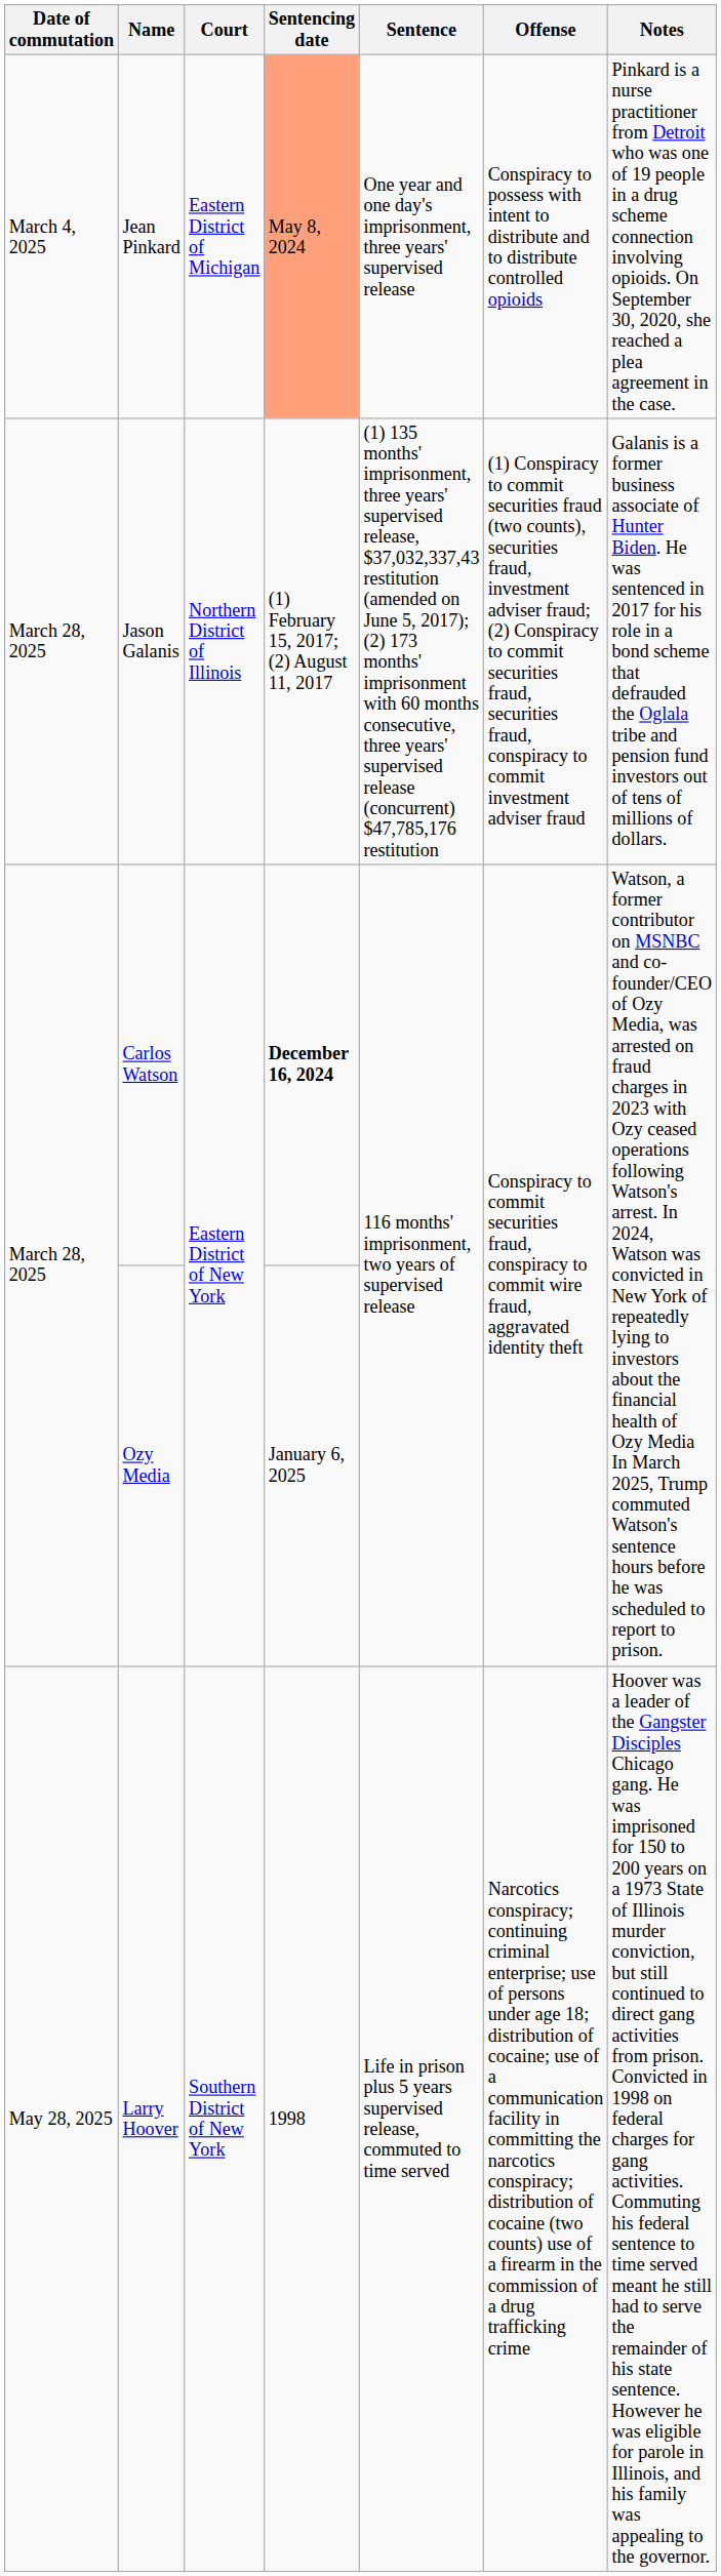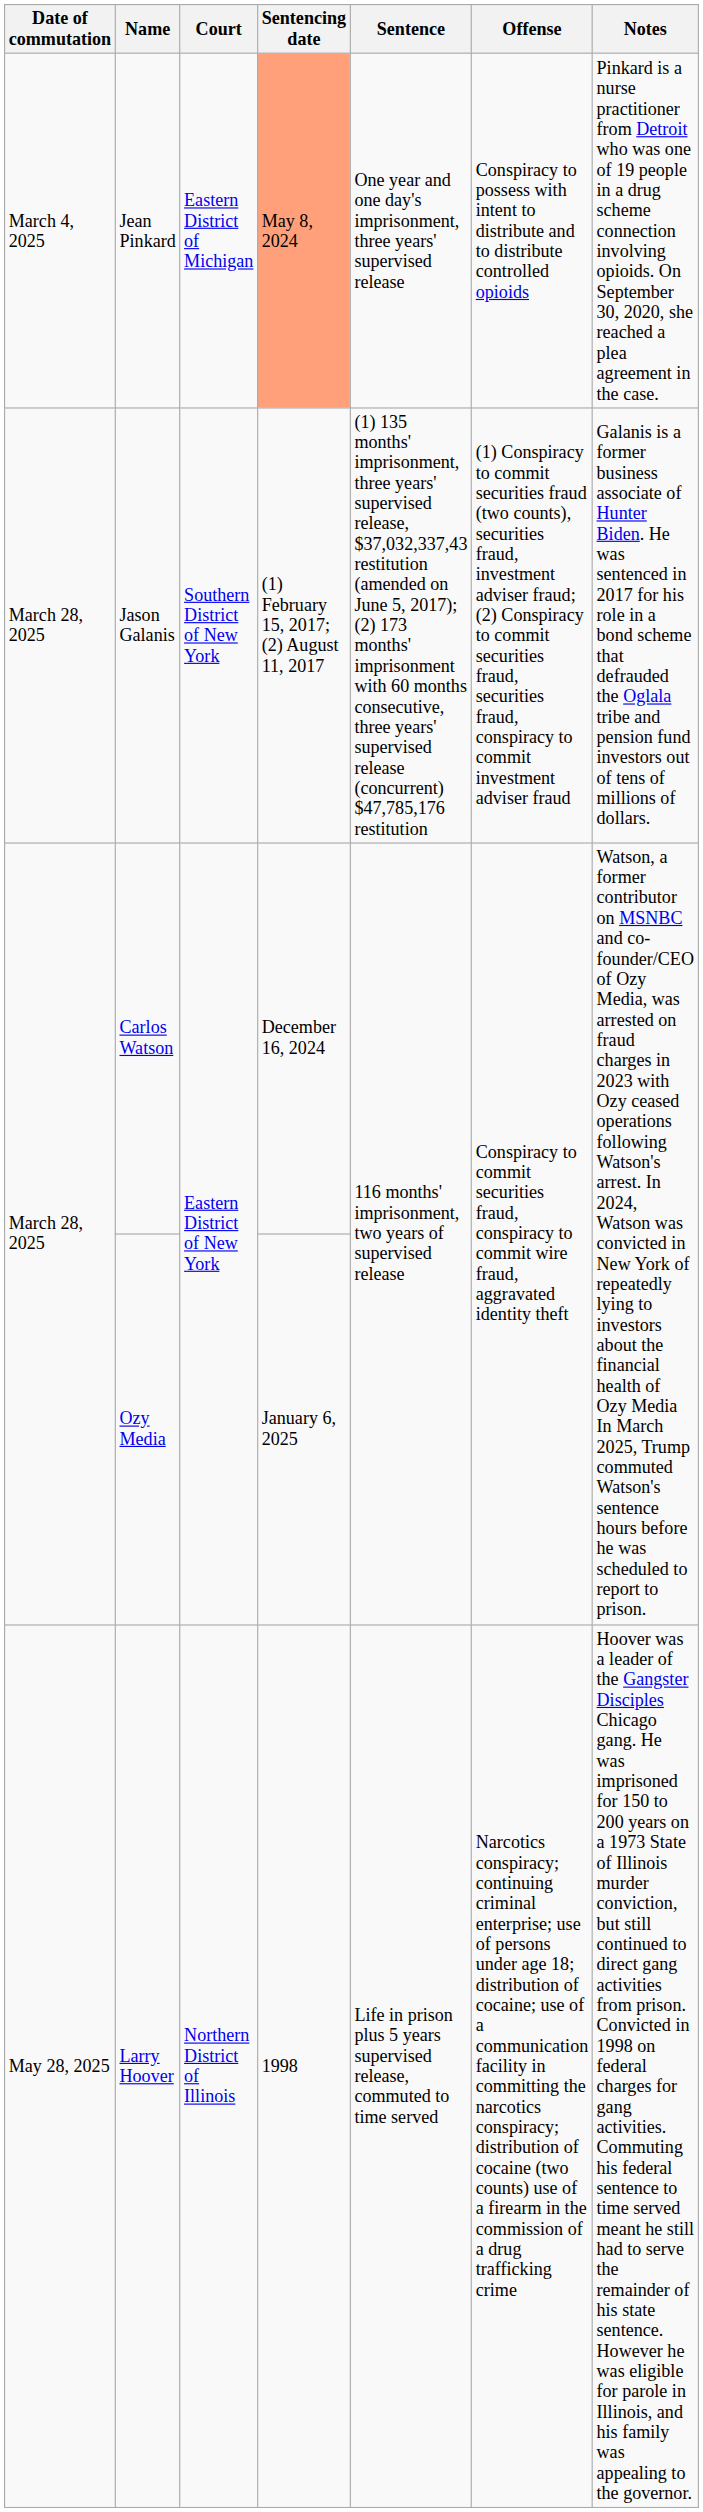Jason Galanis | Court: Northern District of Illinois -> Southern District of New York
Carlos Watson | Sentencing date: bold -> normal
Larry Hoover | Court: Southern District of New York -> Northern District of Illinois
